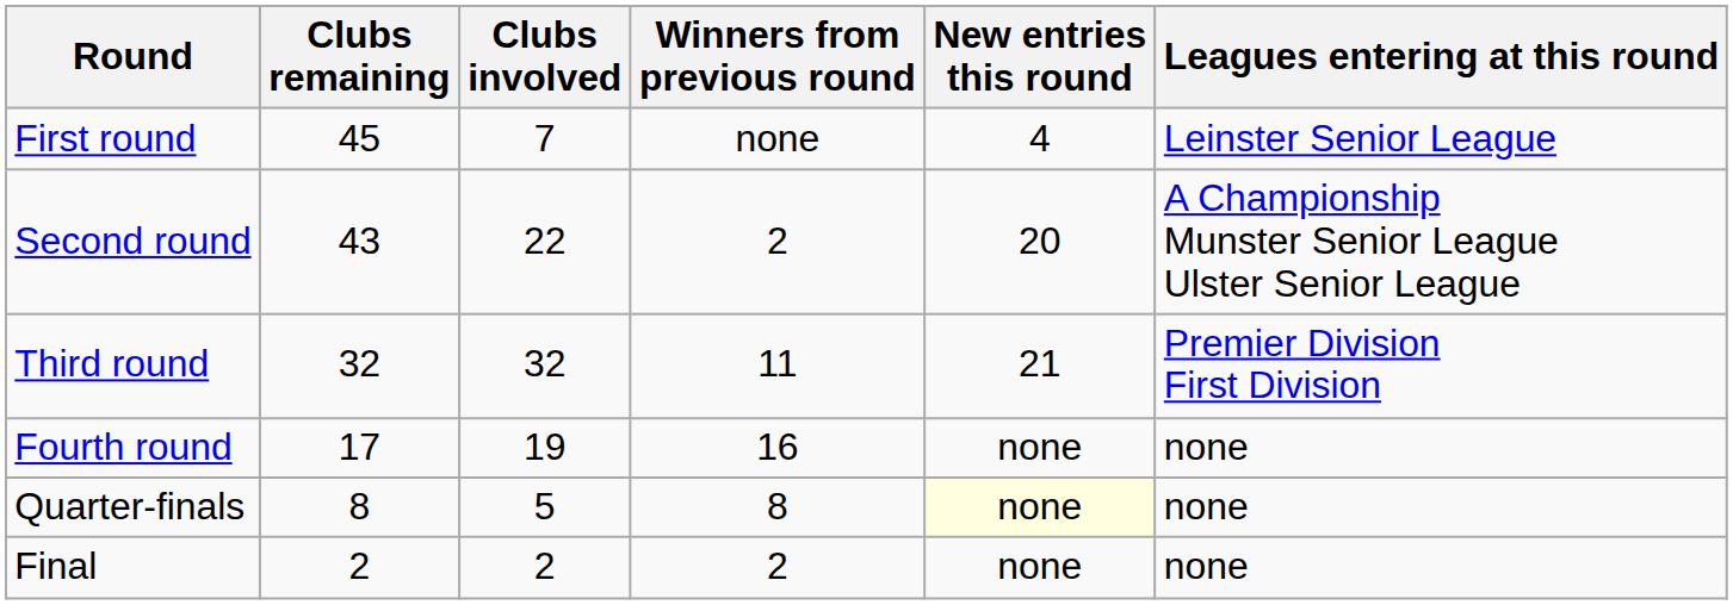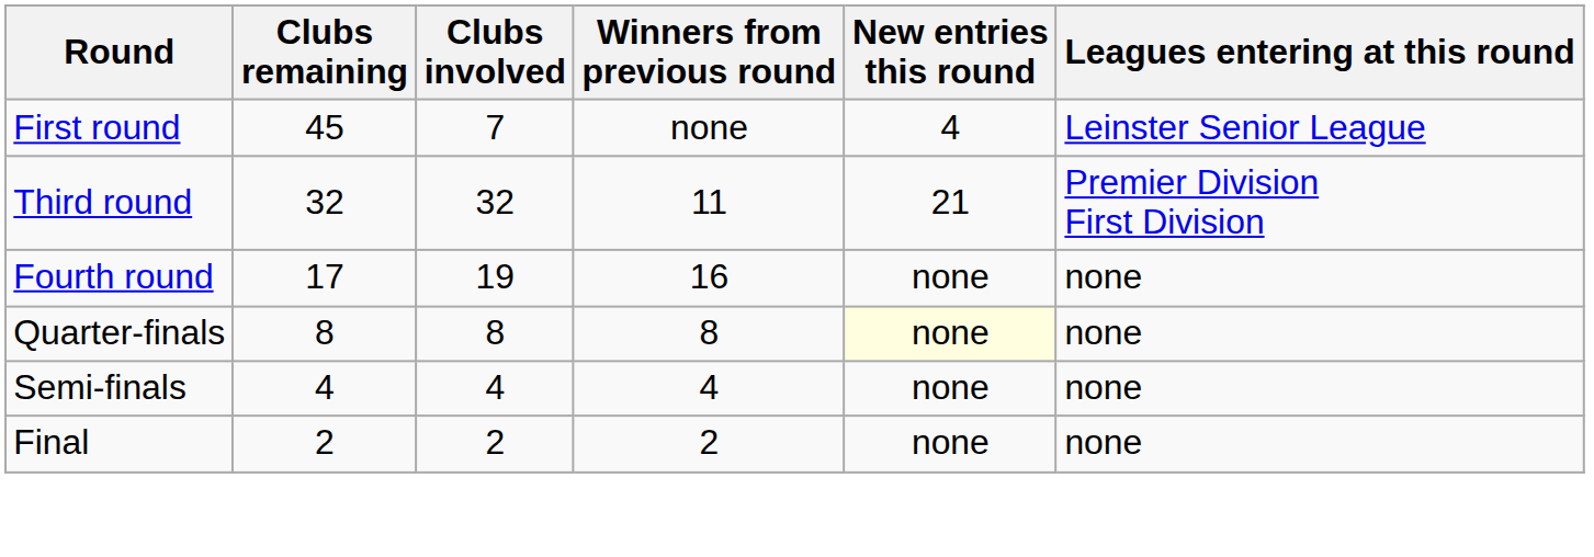- row: Second round | 43 | 22 | 2 | 20 | A Championship Munster Senior League Ulster Senior League
Quarter-finals | Clubs involved: 5 -> 8
+ row: Semi-finals | 4 | 4 | 4 | none | none
